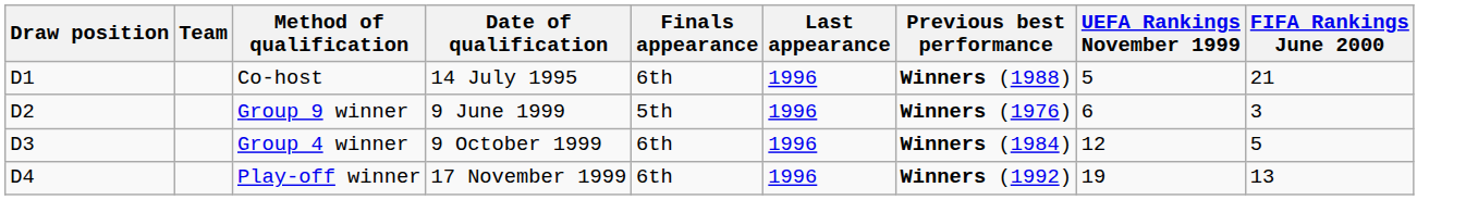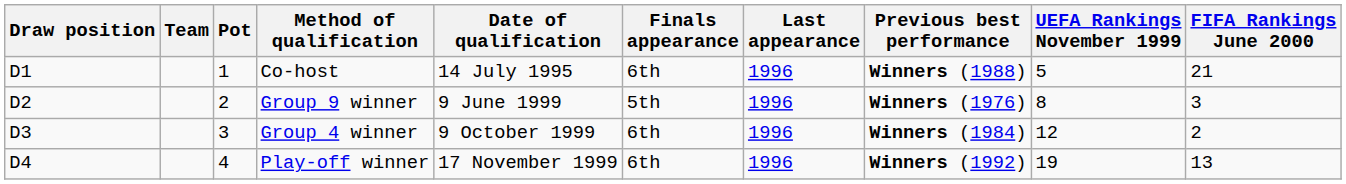+ column: Pot | 1 | 2 | 3 | 4
Group 9 winner | UEFA Rankings November 1999: 6 -> 8
Group 4 winner | FIFA Rankings June 2000: 5 -> 2
